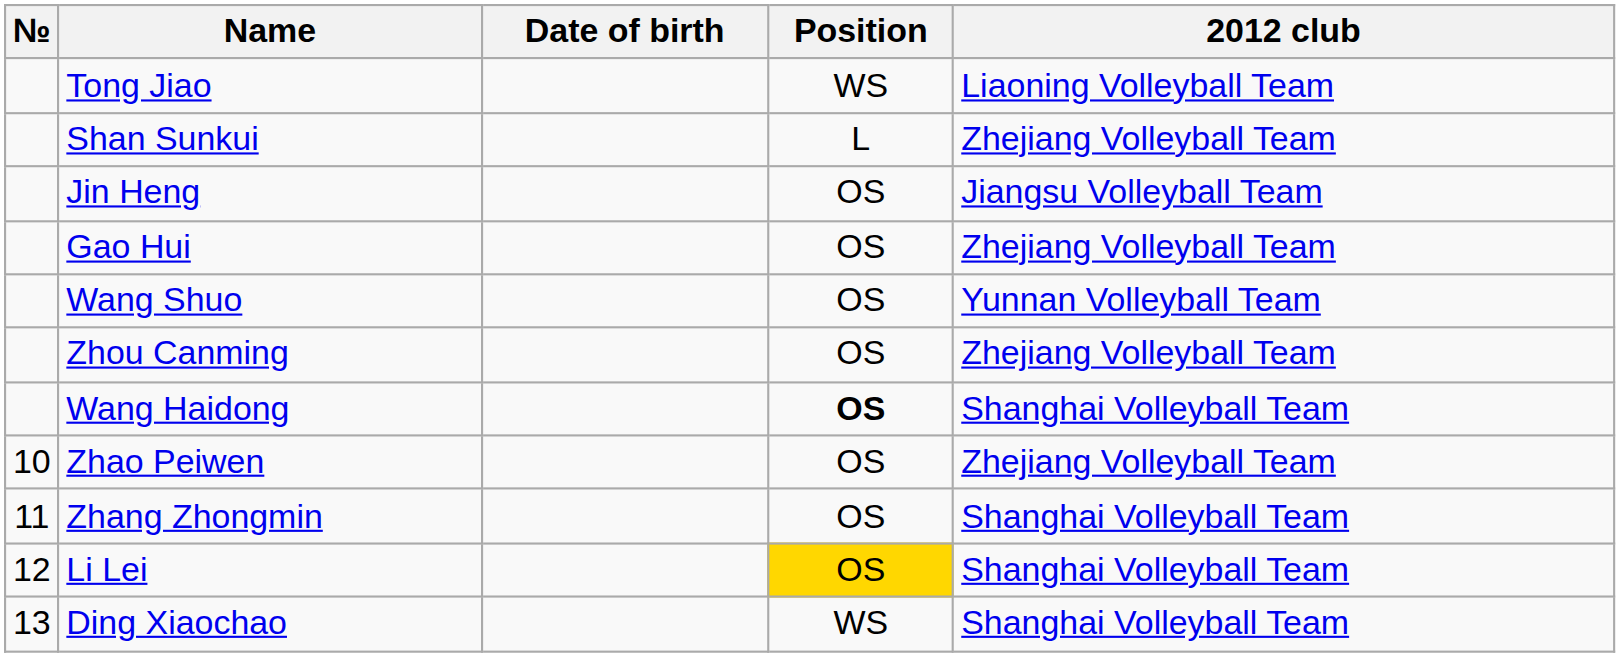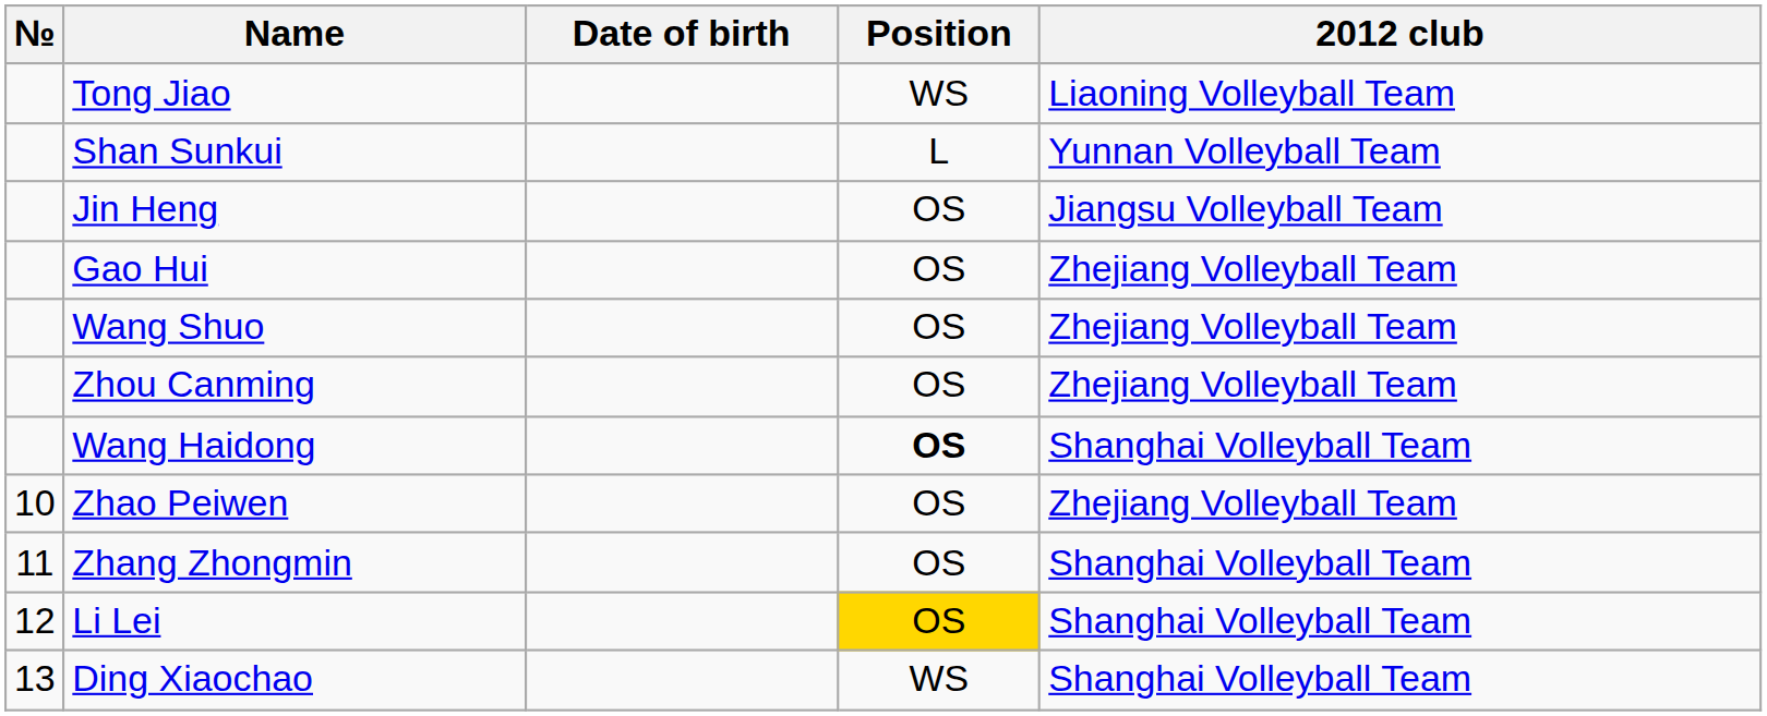Shan Sunkui | 2012 club: Zhejiang Volleyball Team -> Yunnan Volleyball Team
Wang Shuo | 2012 club: Yunnan Volleyball Team -> Zhejiang Volleyball Team
